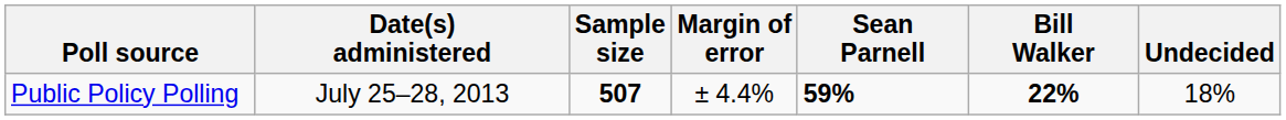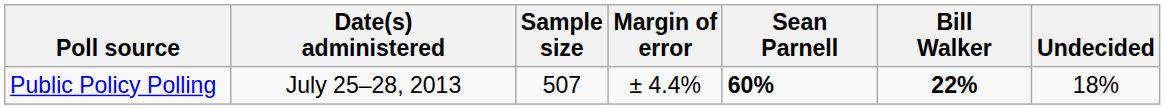Public Policy Polling | Sample size: bold -> normal
Public Policy Polling | Sean Parnell: 59% -> 60%
